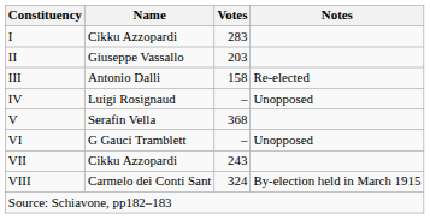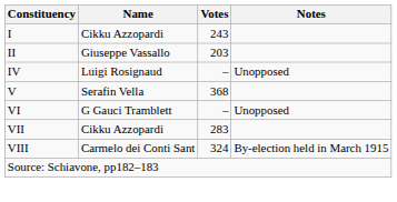I | Votes: 283 -> 243
- row: III | Antonio Dalli | 158 | Re-elected
VII | Votes: 243 -> 283
